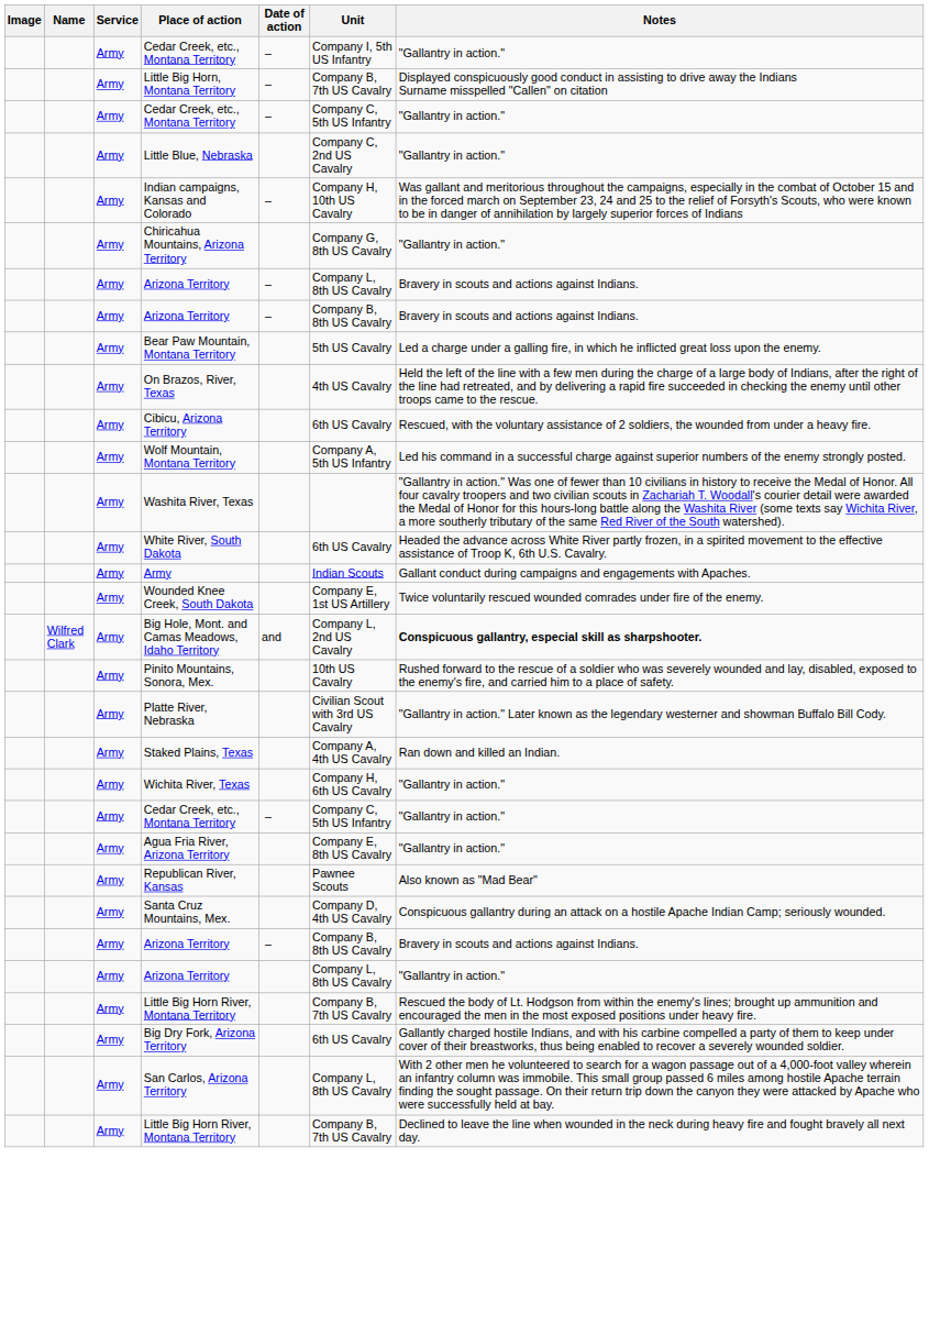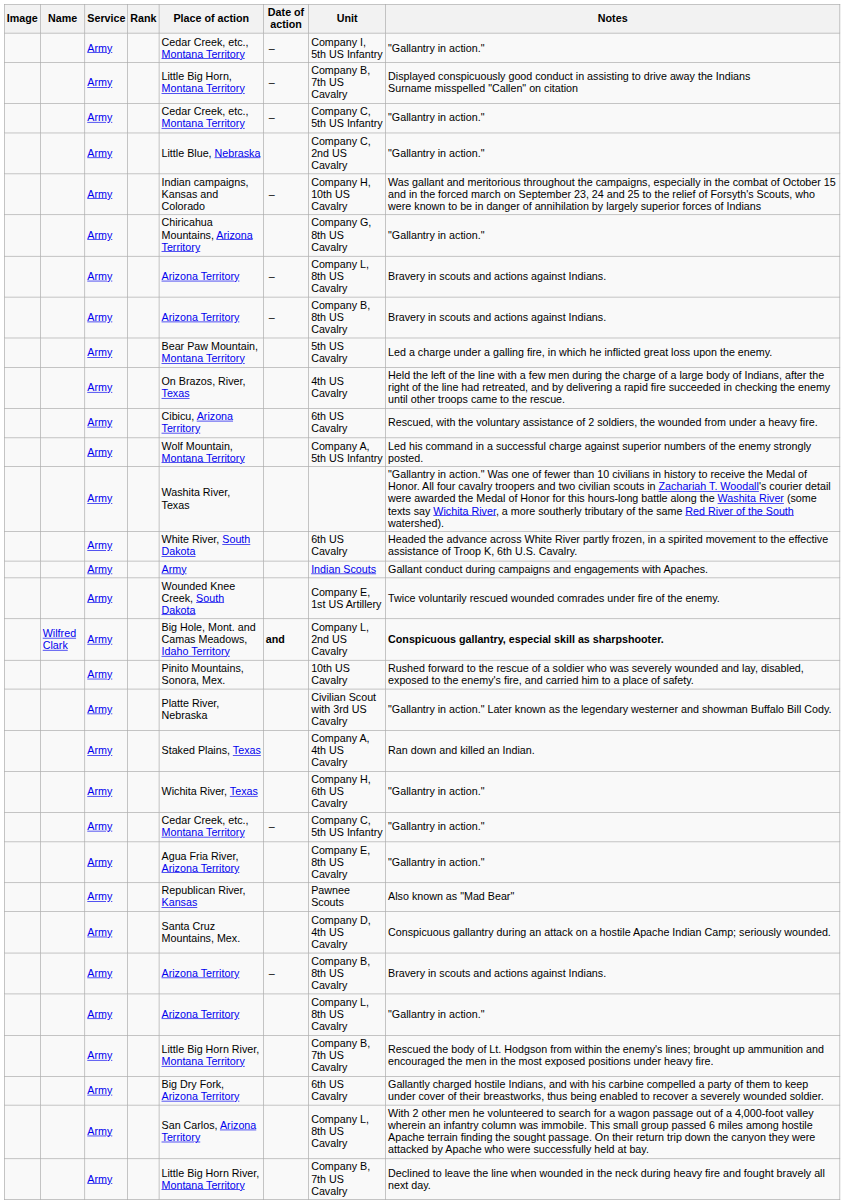+ column: Rank
Wilfred Clark | Date of action: normal -> bold
